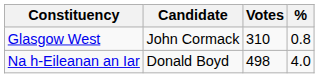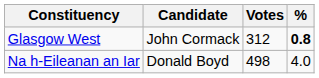Glasgow West | Votes: 310 -> 312
Glasgow West | %: normal -> bold
